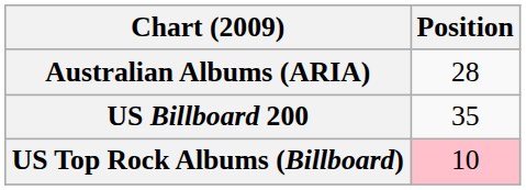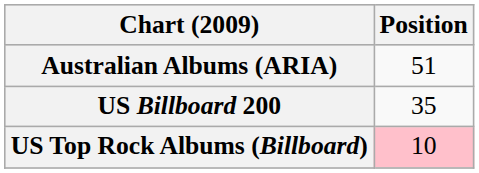Australian Albums (ARIA) | Position: 28 -> 51
